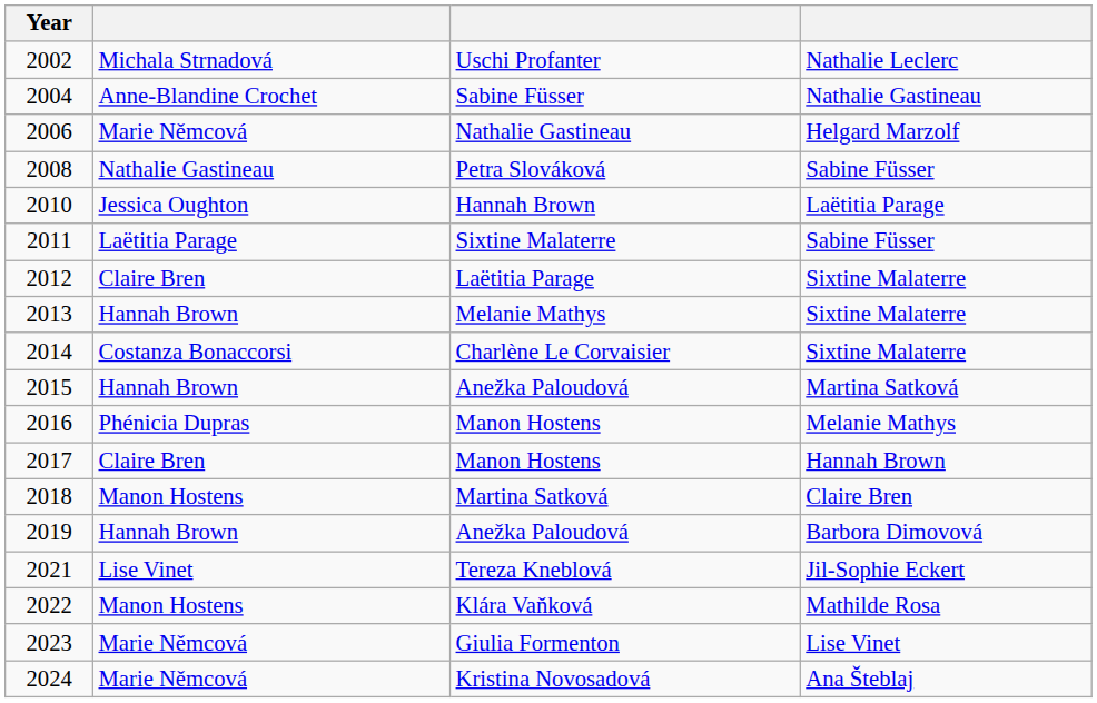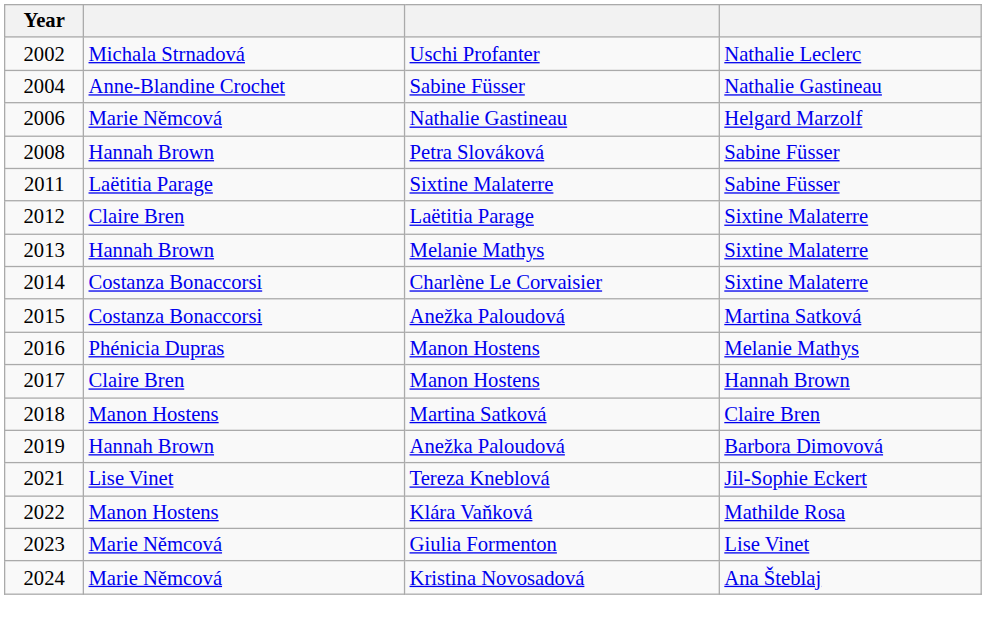2008 | column 2: Nathalie Gastineau -> Hannah Brown
- row: 2010 | Jessica Oughton | Hannah Brown | Laëtitia Parage
2015 | column 2: Hannah Brown -> Costanza Bonaccorsi
